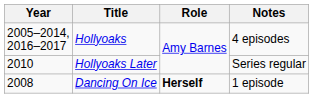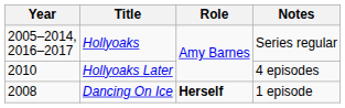Hollyoaks | Notes: 4 episodes -> Series regular
Hollyoaks Later | Notes: Series regular -> 4 episodes
